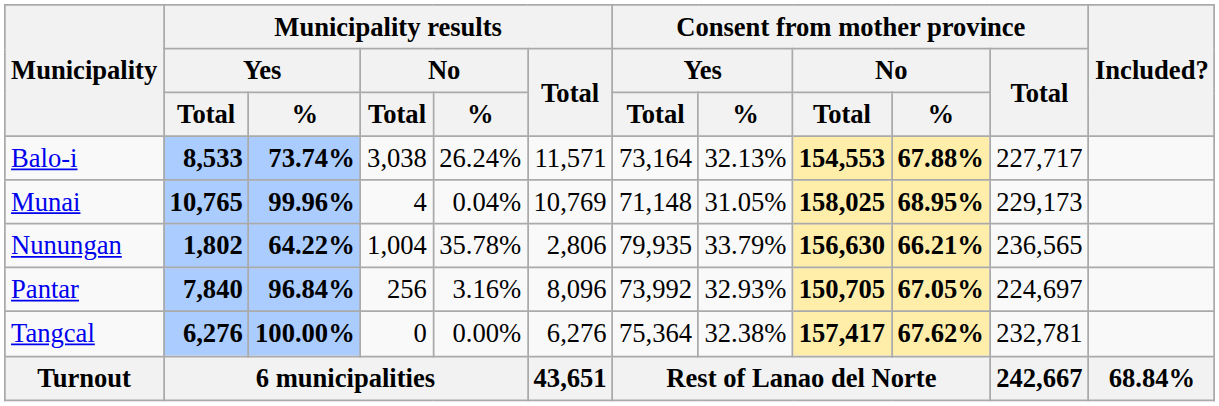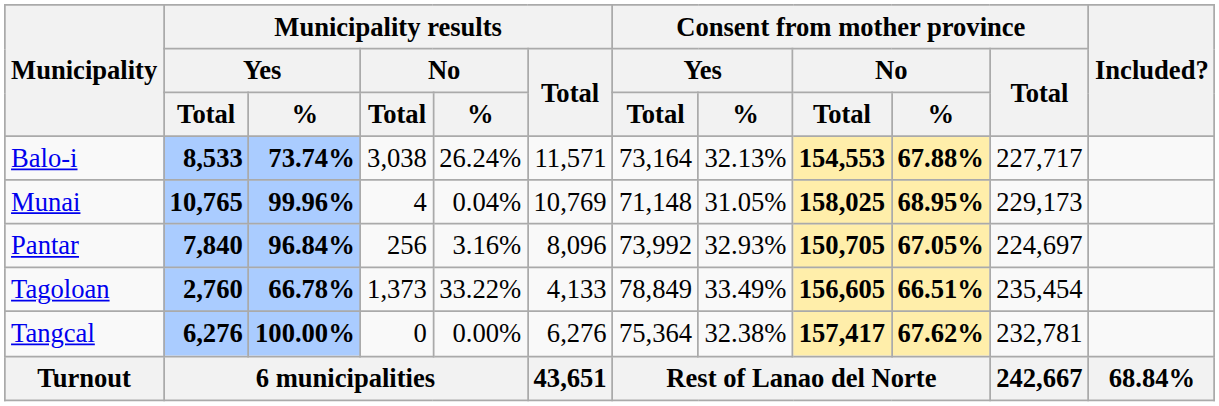- row: Nunungan | 1,802 | 64.22% | 1,004 | 35.78% | 2,806 | 79,935 | 33.79% | 156,630 | 66.21% | 236,565
+ row: Tagoloan | 2,760 | 66.78% | 1,373 | 33.22% | 4,133 | 78,849 | 33.49% | 156,605 | 66.51% | 235,454
